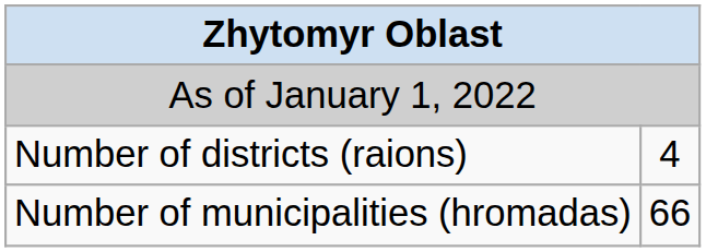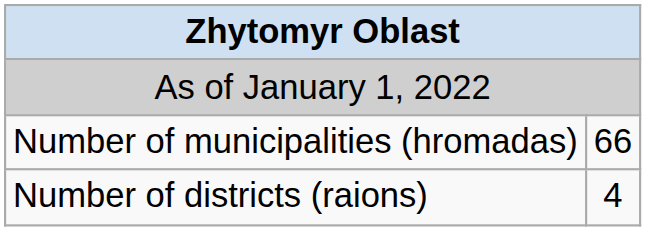rows swapped: Number of districts (raions) <-> Number of municipalities (hromadas)
